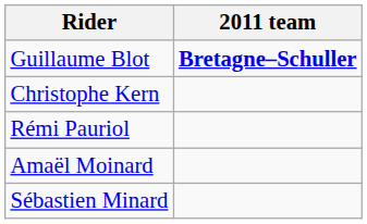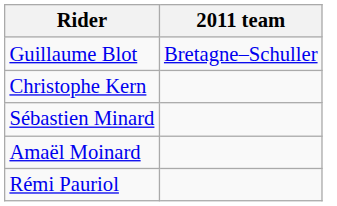Guillaume Blot | 2011 team: bold -> normal
rows swapped: Sébastien Minard <-> Rémi Pauriol
